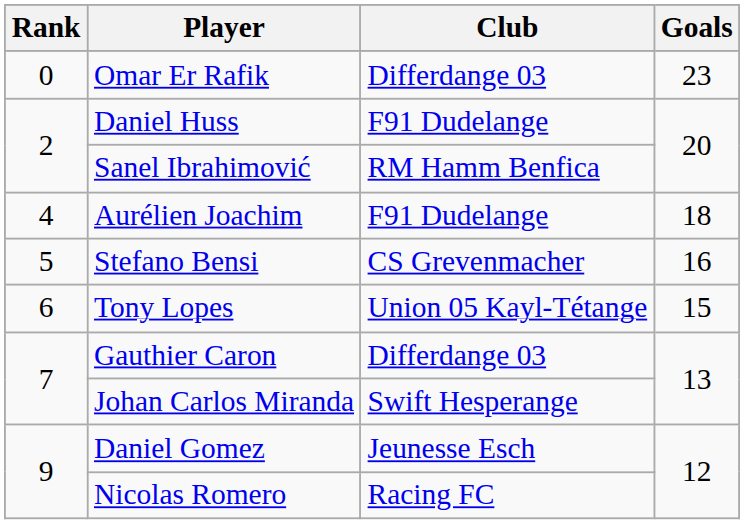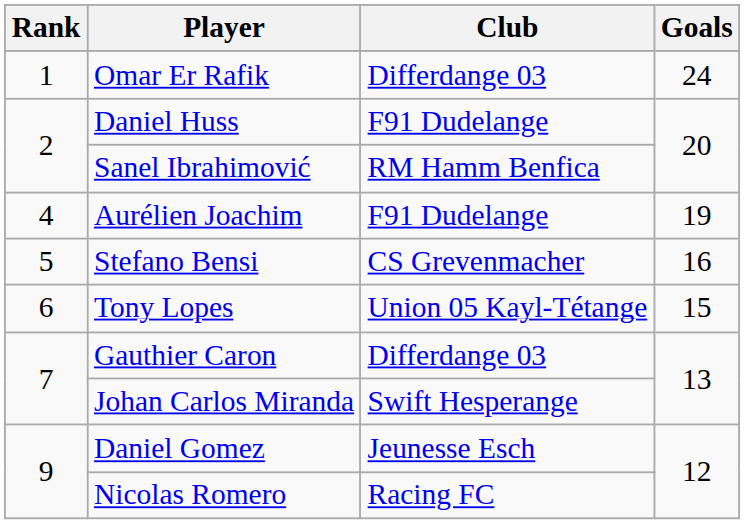Omar Er Rafik | Rank: 0 -> 1
Omar Er Rafik | Goals: 23 -> 24
Aurélien Joachim | Goals: 18 -> 19
